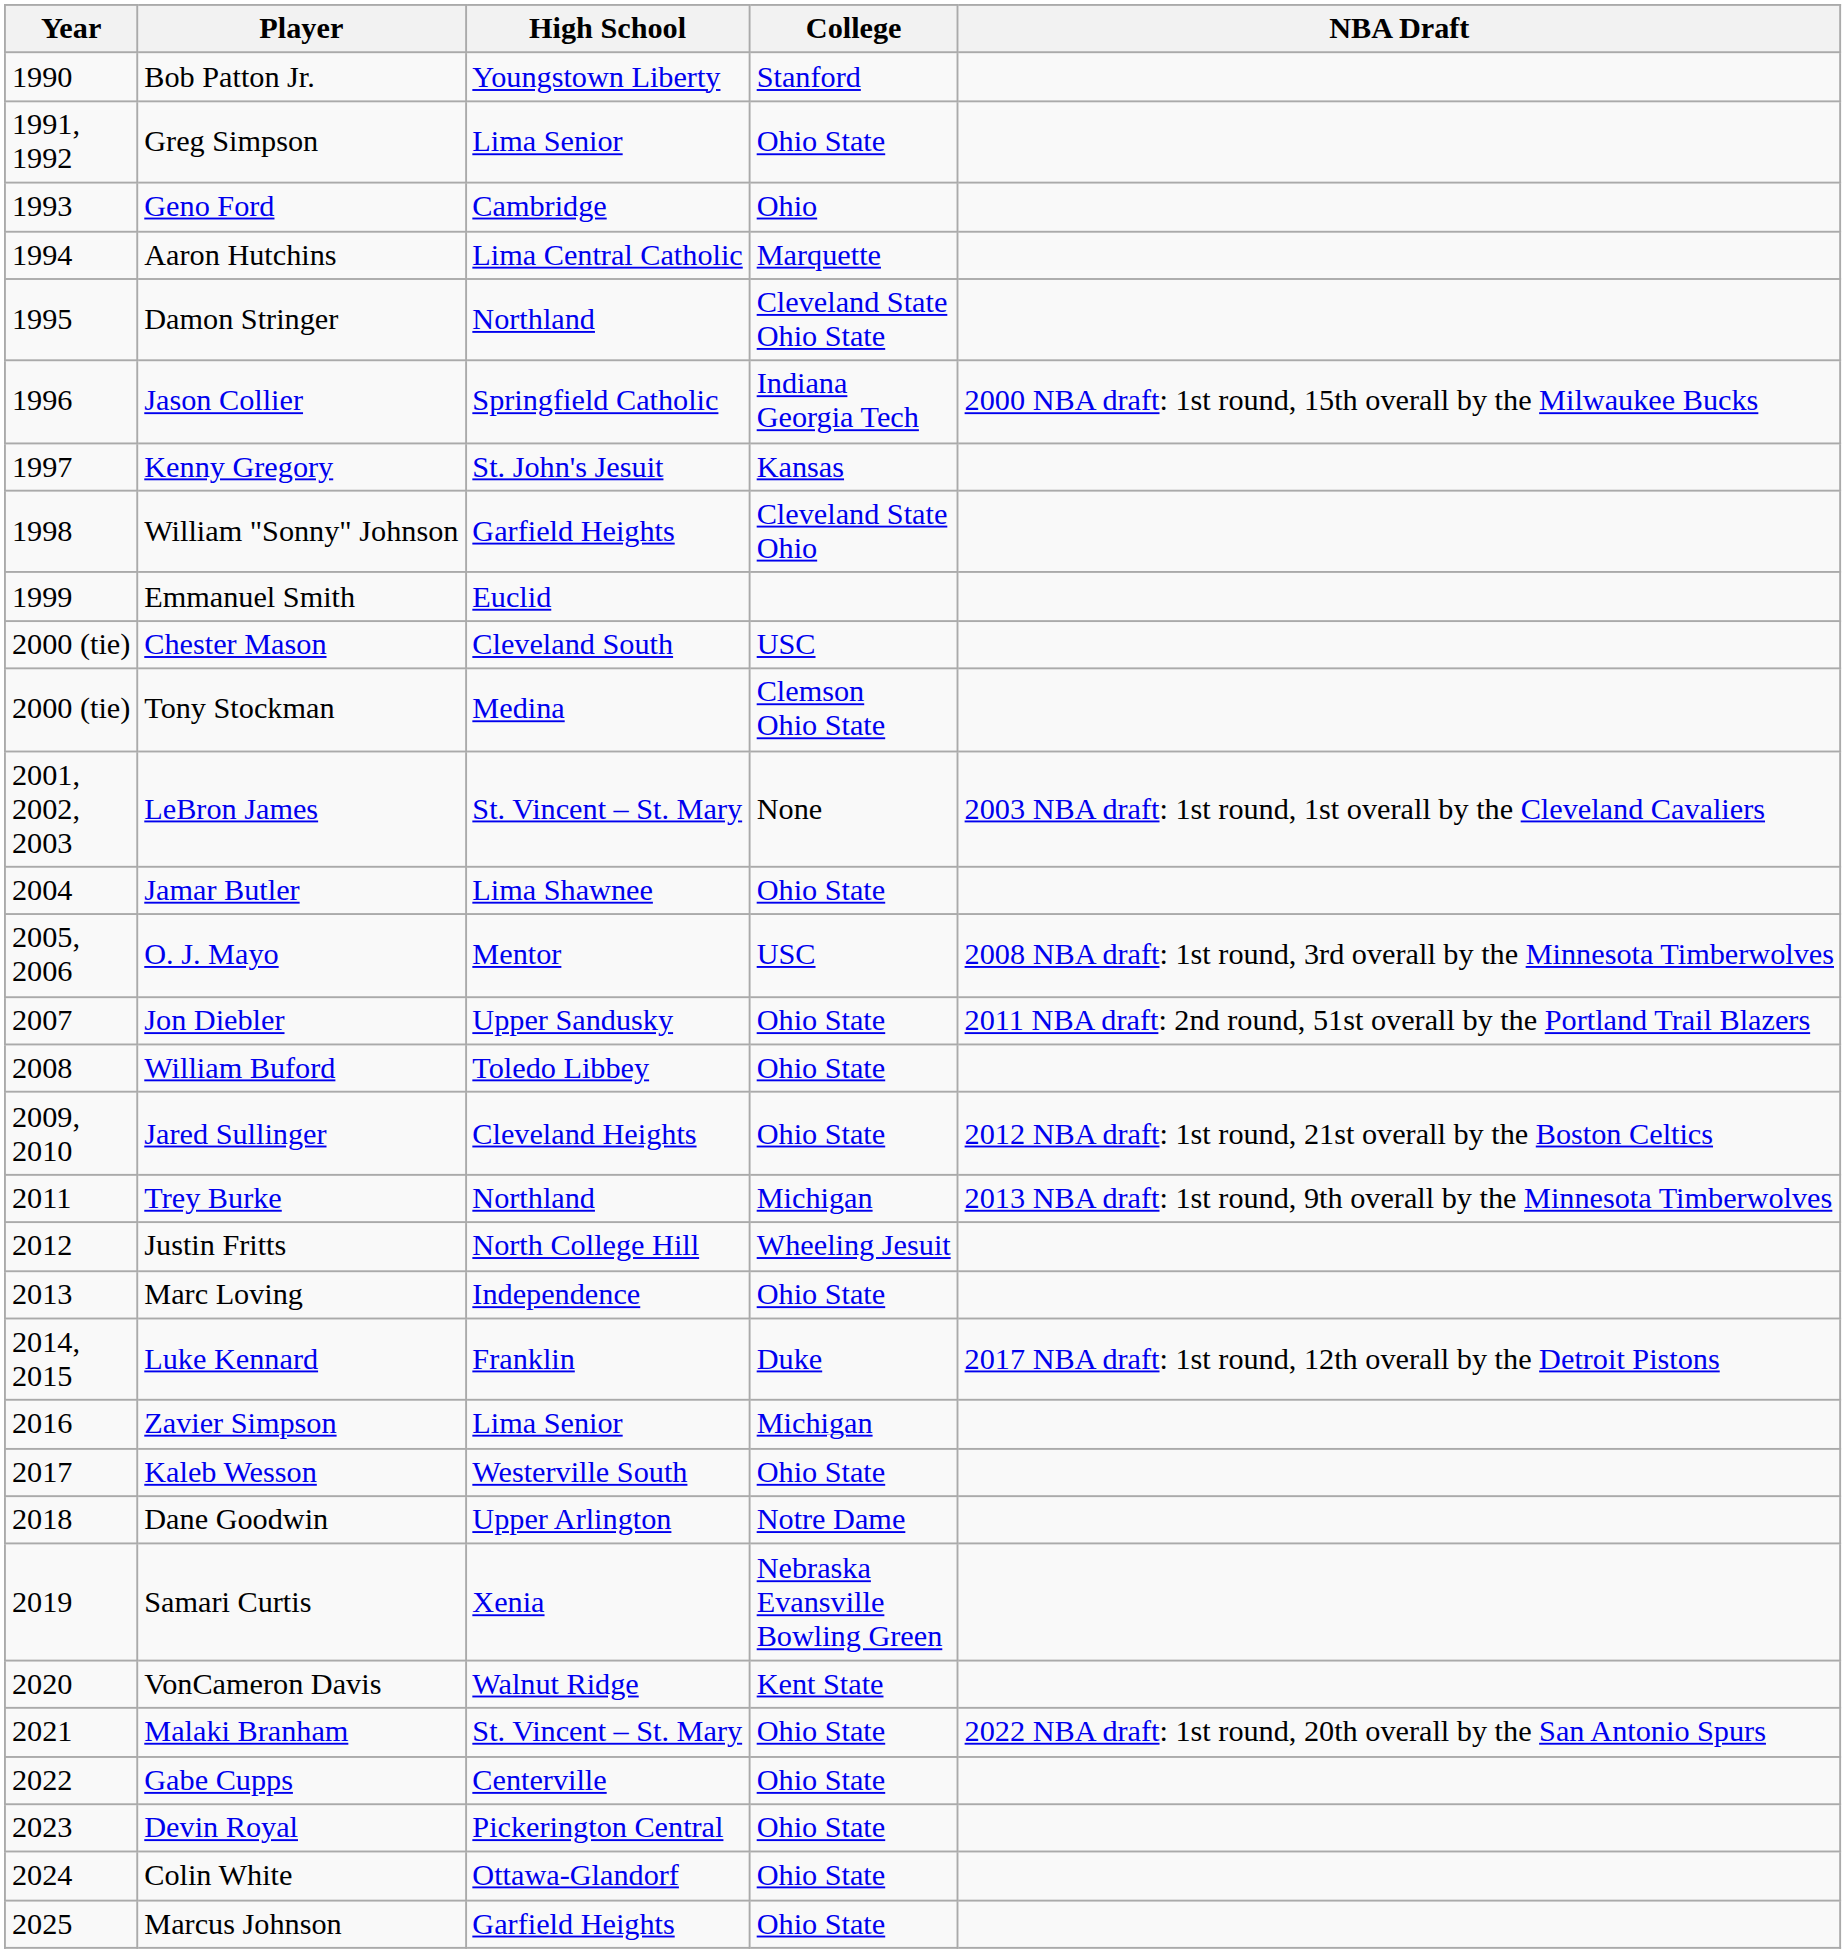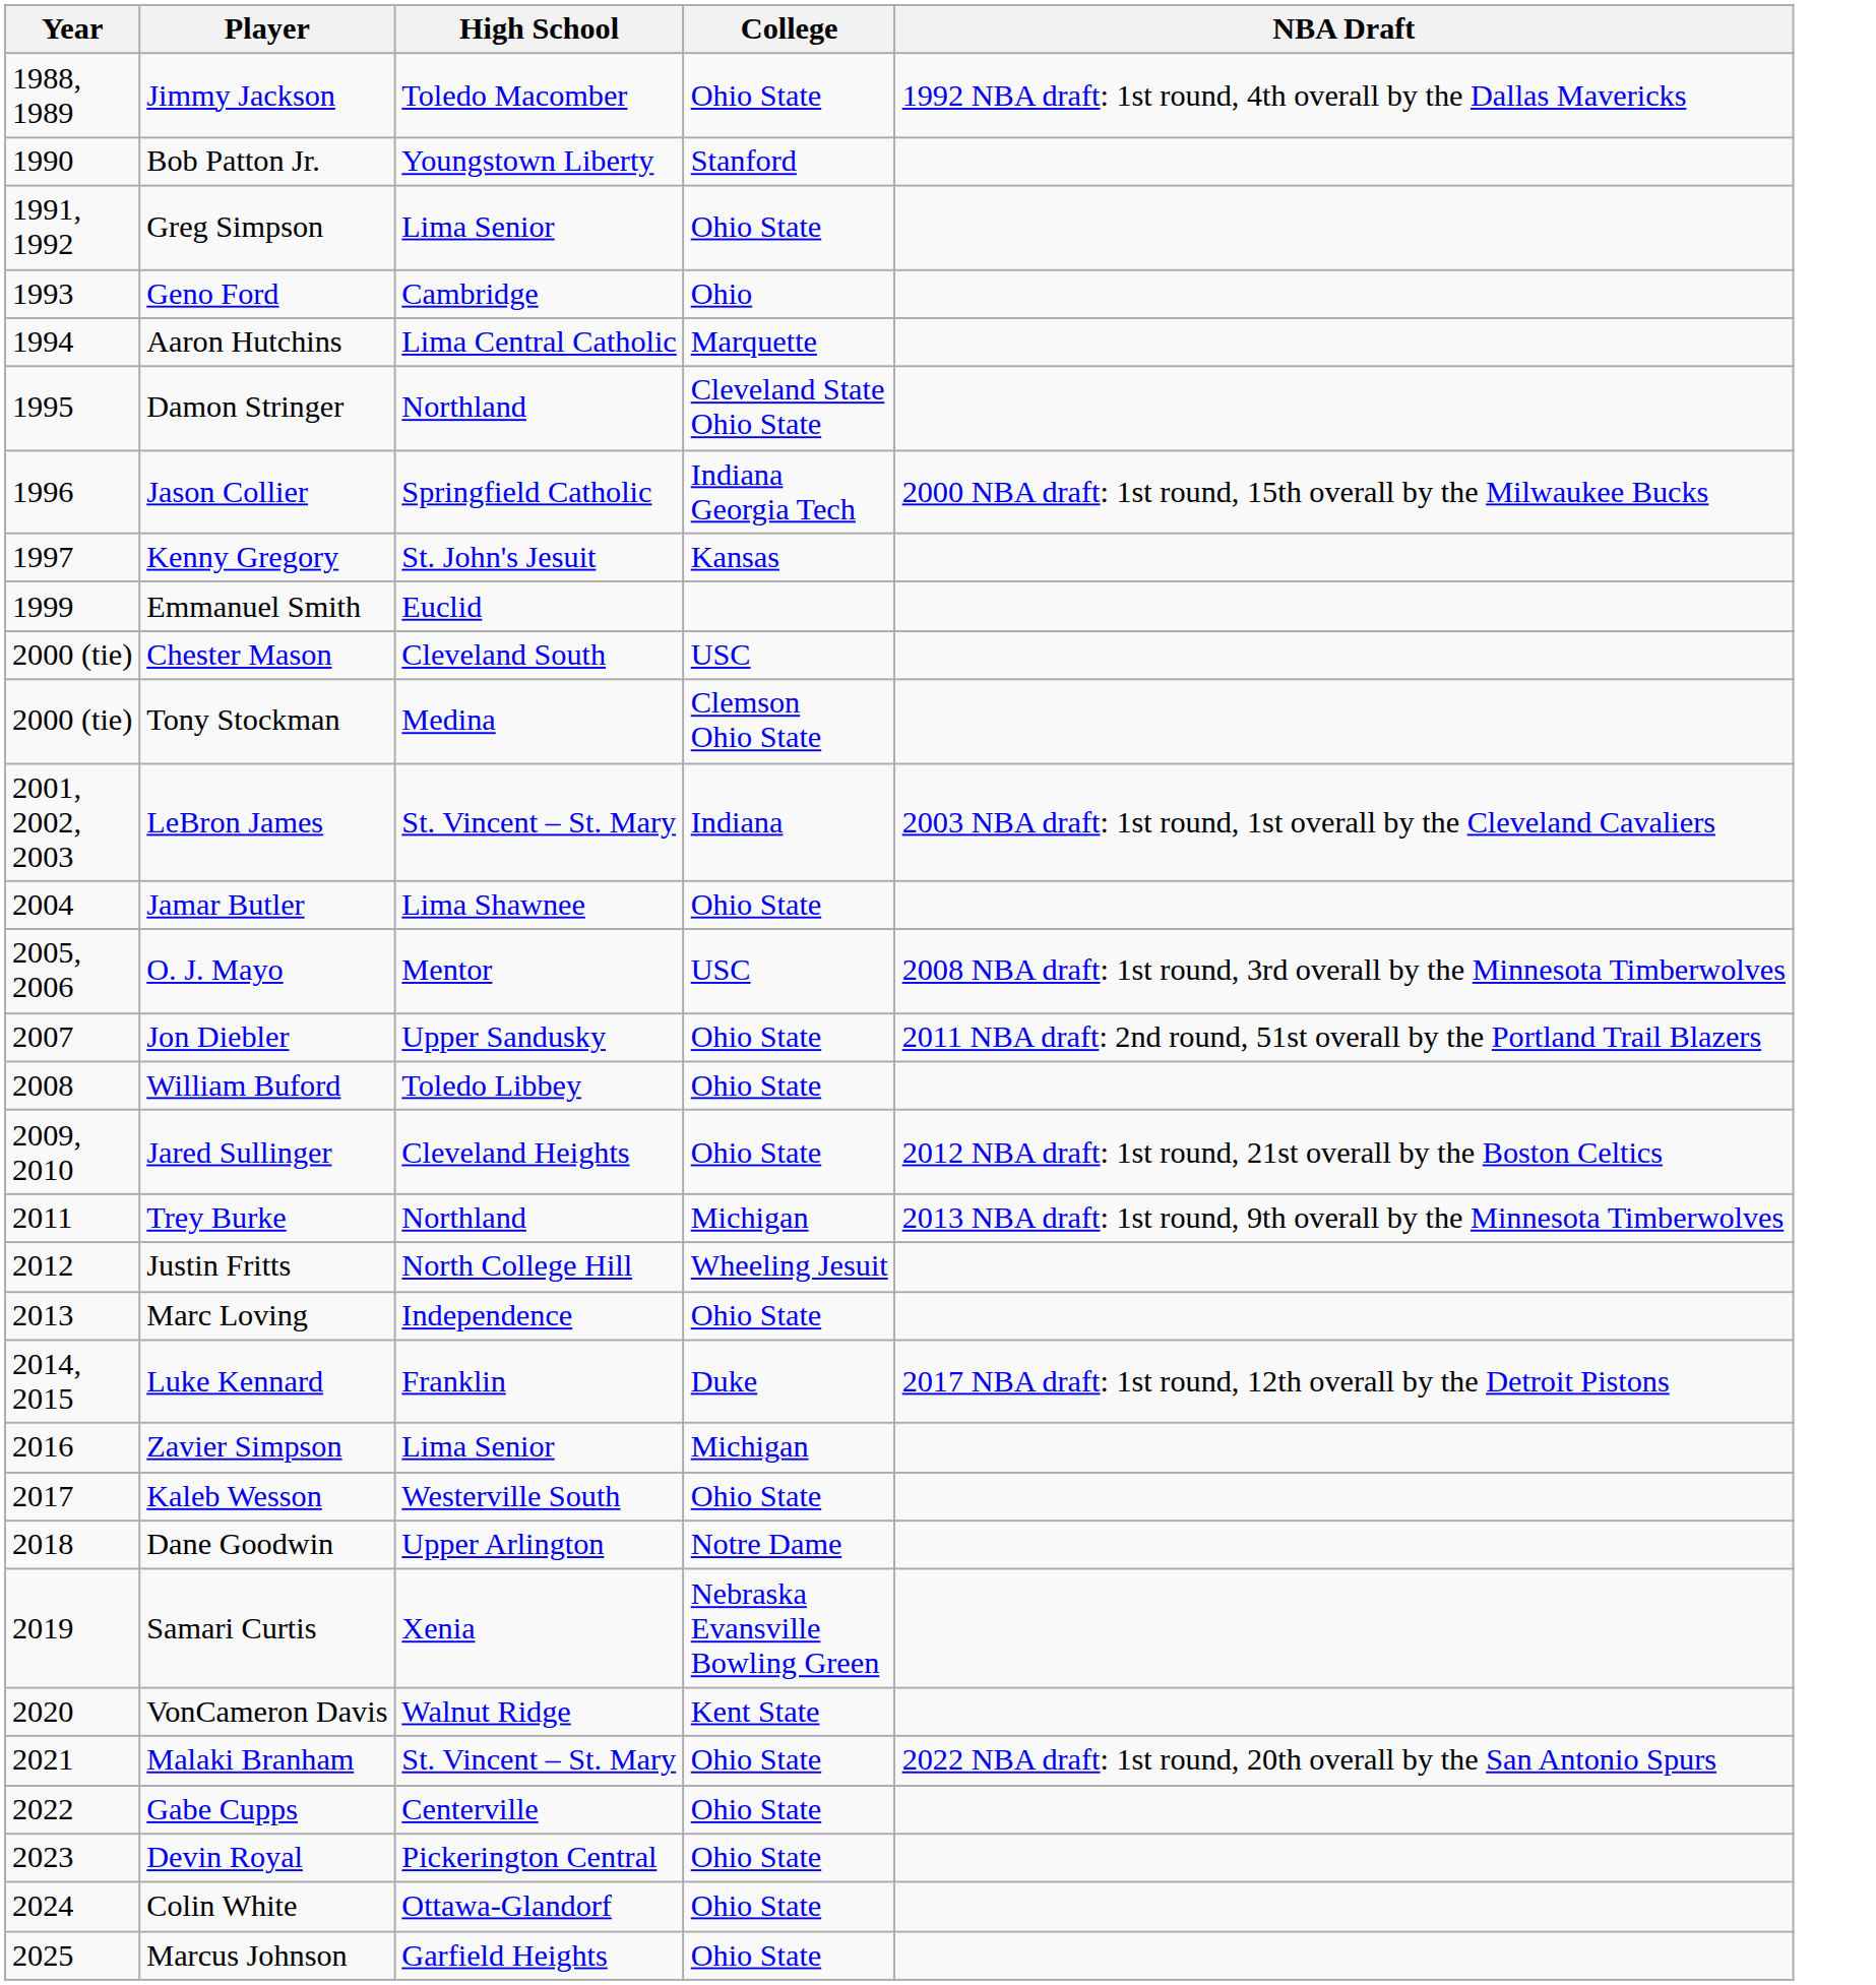+ row: 1988, 1989 | Jimmy Jackson | Toledo Macomber | Ohio State | 1992 NBA draft: 1st round, 4th overall by the Dallas Mavericks
- row: 1998 | William "Sonny" Johnson | Garfield Heights | Cleveland State Ohio
LeBron James | College: None -> Indiana
